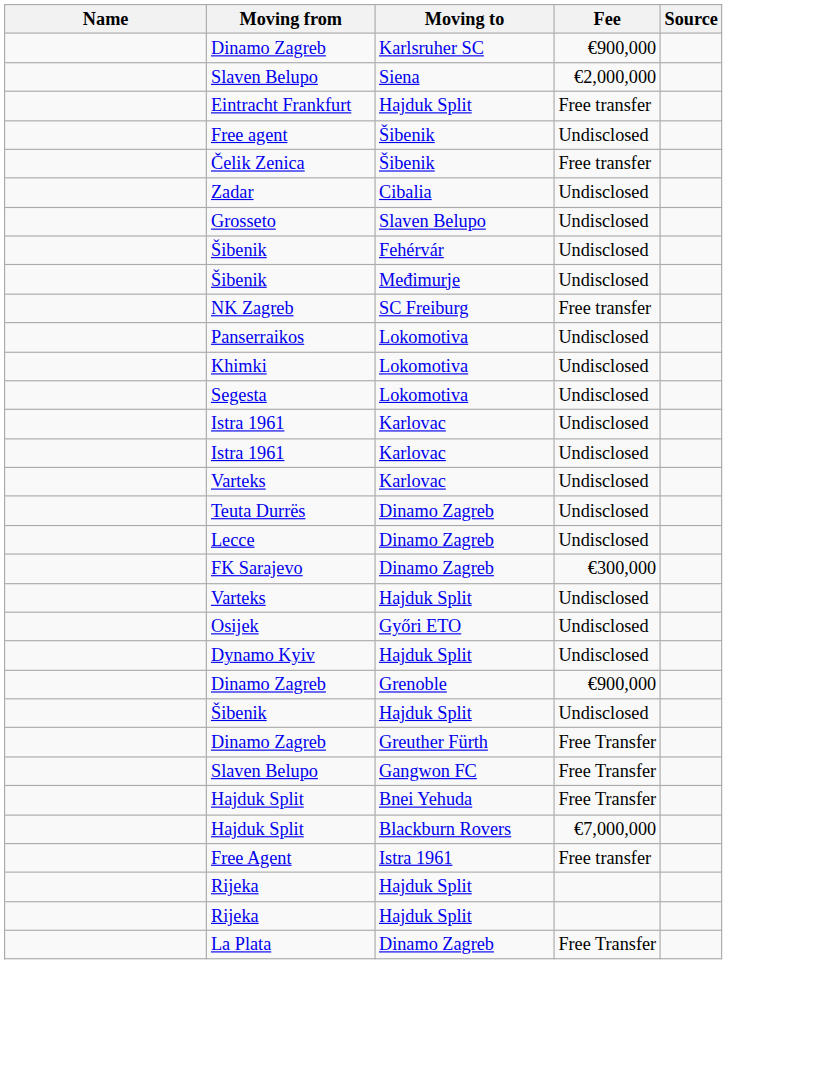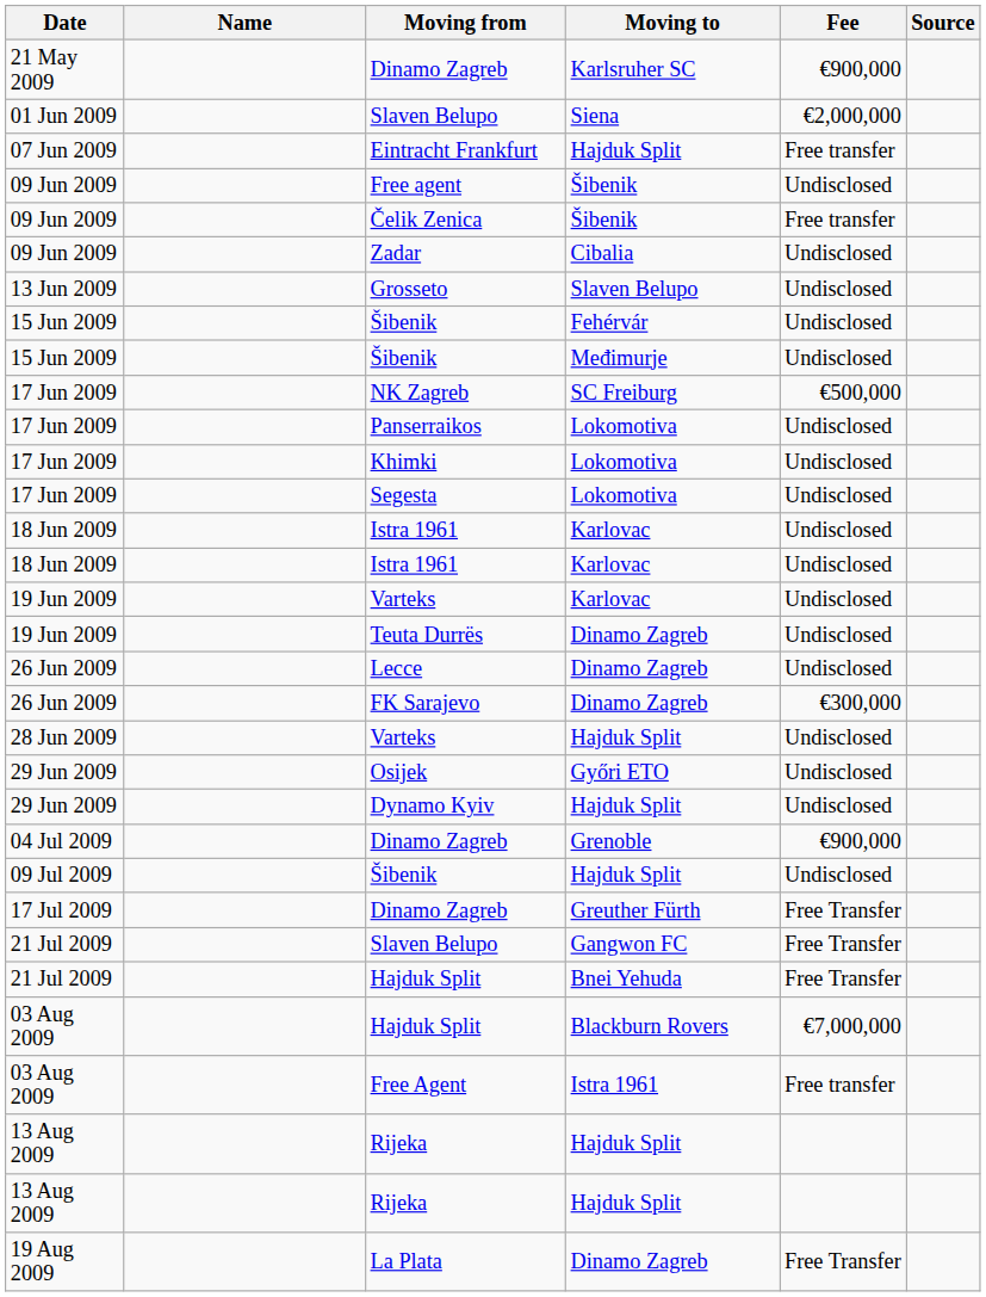+ column: Date | 21 May 2009 | 01 Jun 2009 | 07 Jun 2009 | 09 Jun 2009 | 09 Jun 2009 | 09 Jun 2009 | 13 Jun 2009 | 15 Jun 2009 | 15 Jun 2009 | 17 Jun 2009 | 17 Jun 2009 | 17 Jun 2009 | 17 Jun 2009 | 18 Jun 2009 | 18 Jun 2009 | 19 Jun 2009 | 19 Jun 2009 | 26 Jun 2009 | 26 Jun 2009 | 28 Jun 2009 | 29 Jun 2009 | 29 Jun 2009 | 04 Jul 2009 | 09 Jul 2009 | 17 Jul 2009 | 21 Jul 2009 | 21 Jul 2009 | 03 Aug 2009 | 03 Aug 2009 | 13 Aug 2009 | 13 Aug 2009 | 19 Aug 2009
NK Zagreb | Fee: Free transfer -> €500,000
